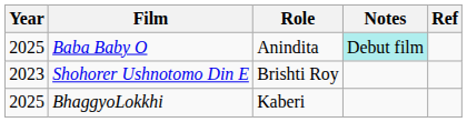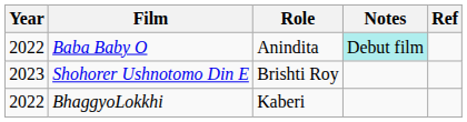Baba Baby O | Year: 2025 -> 2022
BhaggyoLokkhi | Year: 2025 -> 2022
